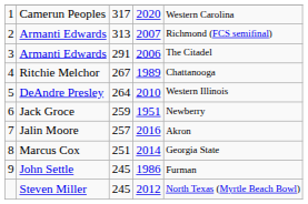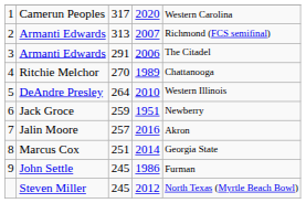Ritchie Melchor | column 3: 267 -> 270
